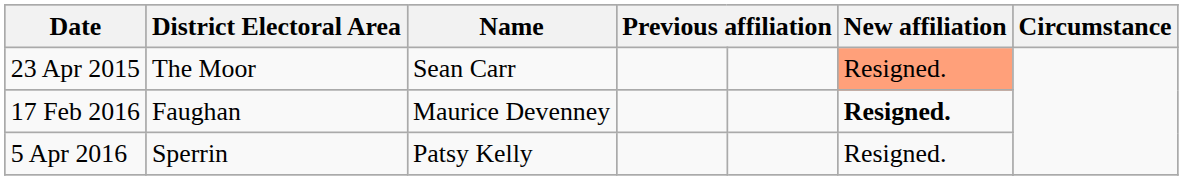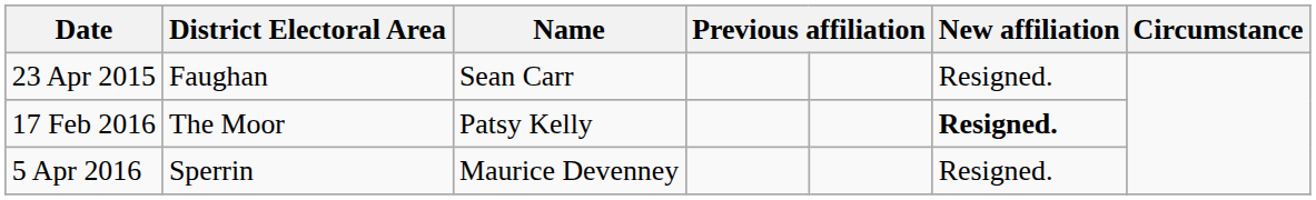23 Apr 2015 | District Electoral Area: The Moor -> Faughan
23 Apr 2015 | column 6: lightsalmon background -> no background
17 Feb 2016 | District Electoral Area: Faughan -> The Moor
17 Feb 2016 | Name: Maurice Devenney -> Patsy Kelly
5 Apr 2016 | Name: Patsy Kelly -> Maurice Devenney
